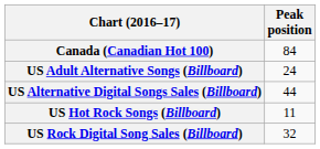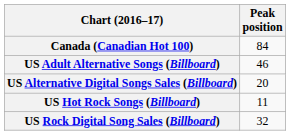US Adult Alternative Songs (Billboard) | Peak position: 24 -> 46
US Alternative Digital Songs Sales (Billboard) | Peak position: 44 -> 20
